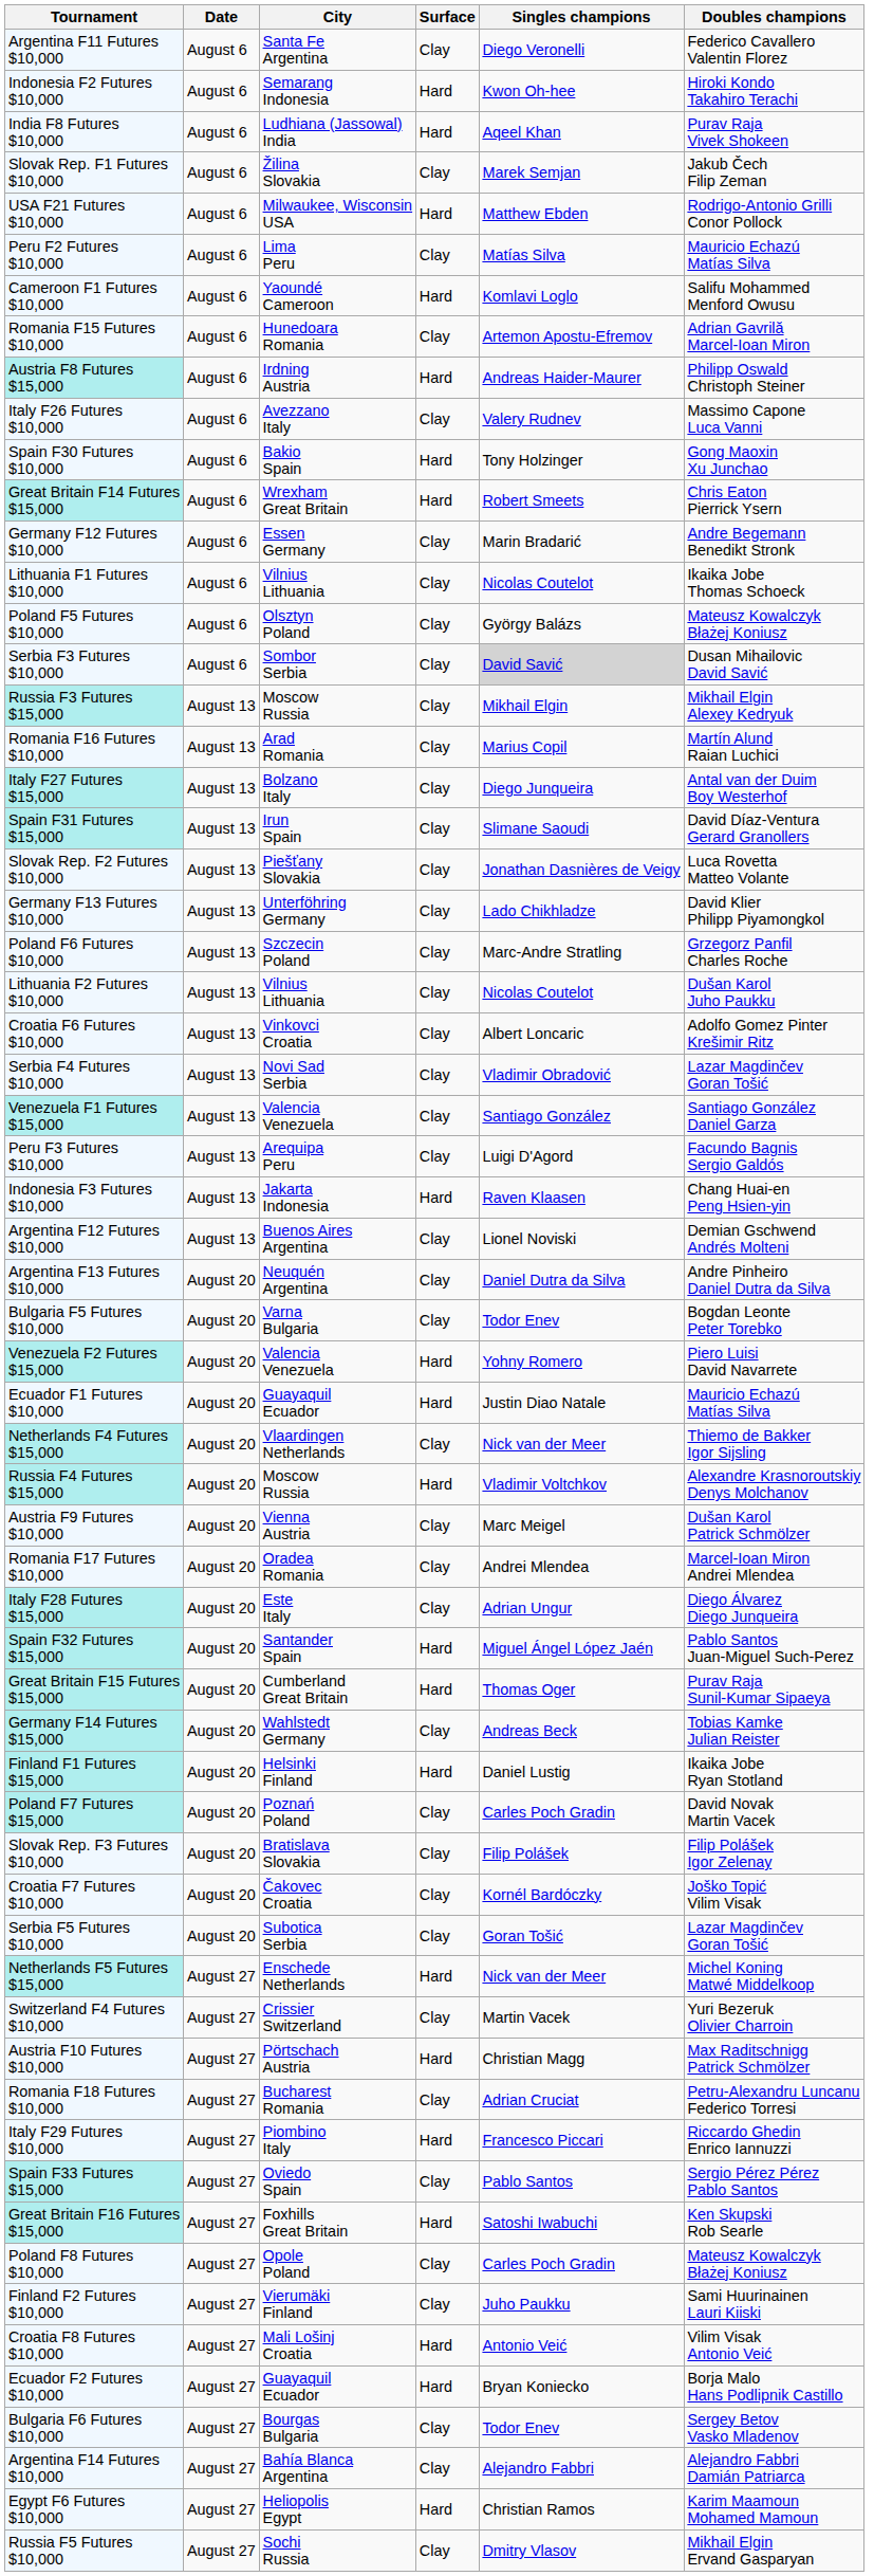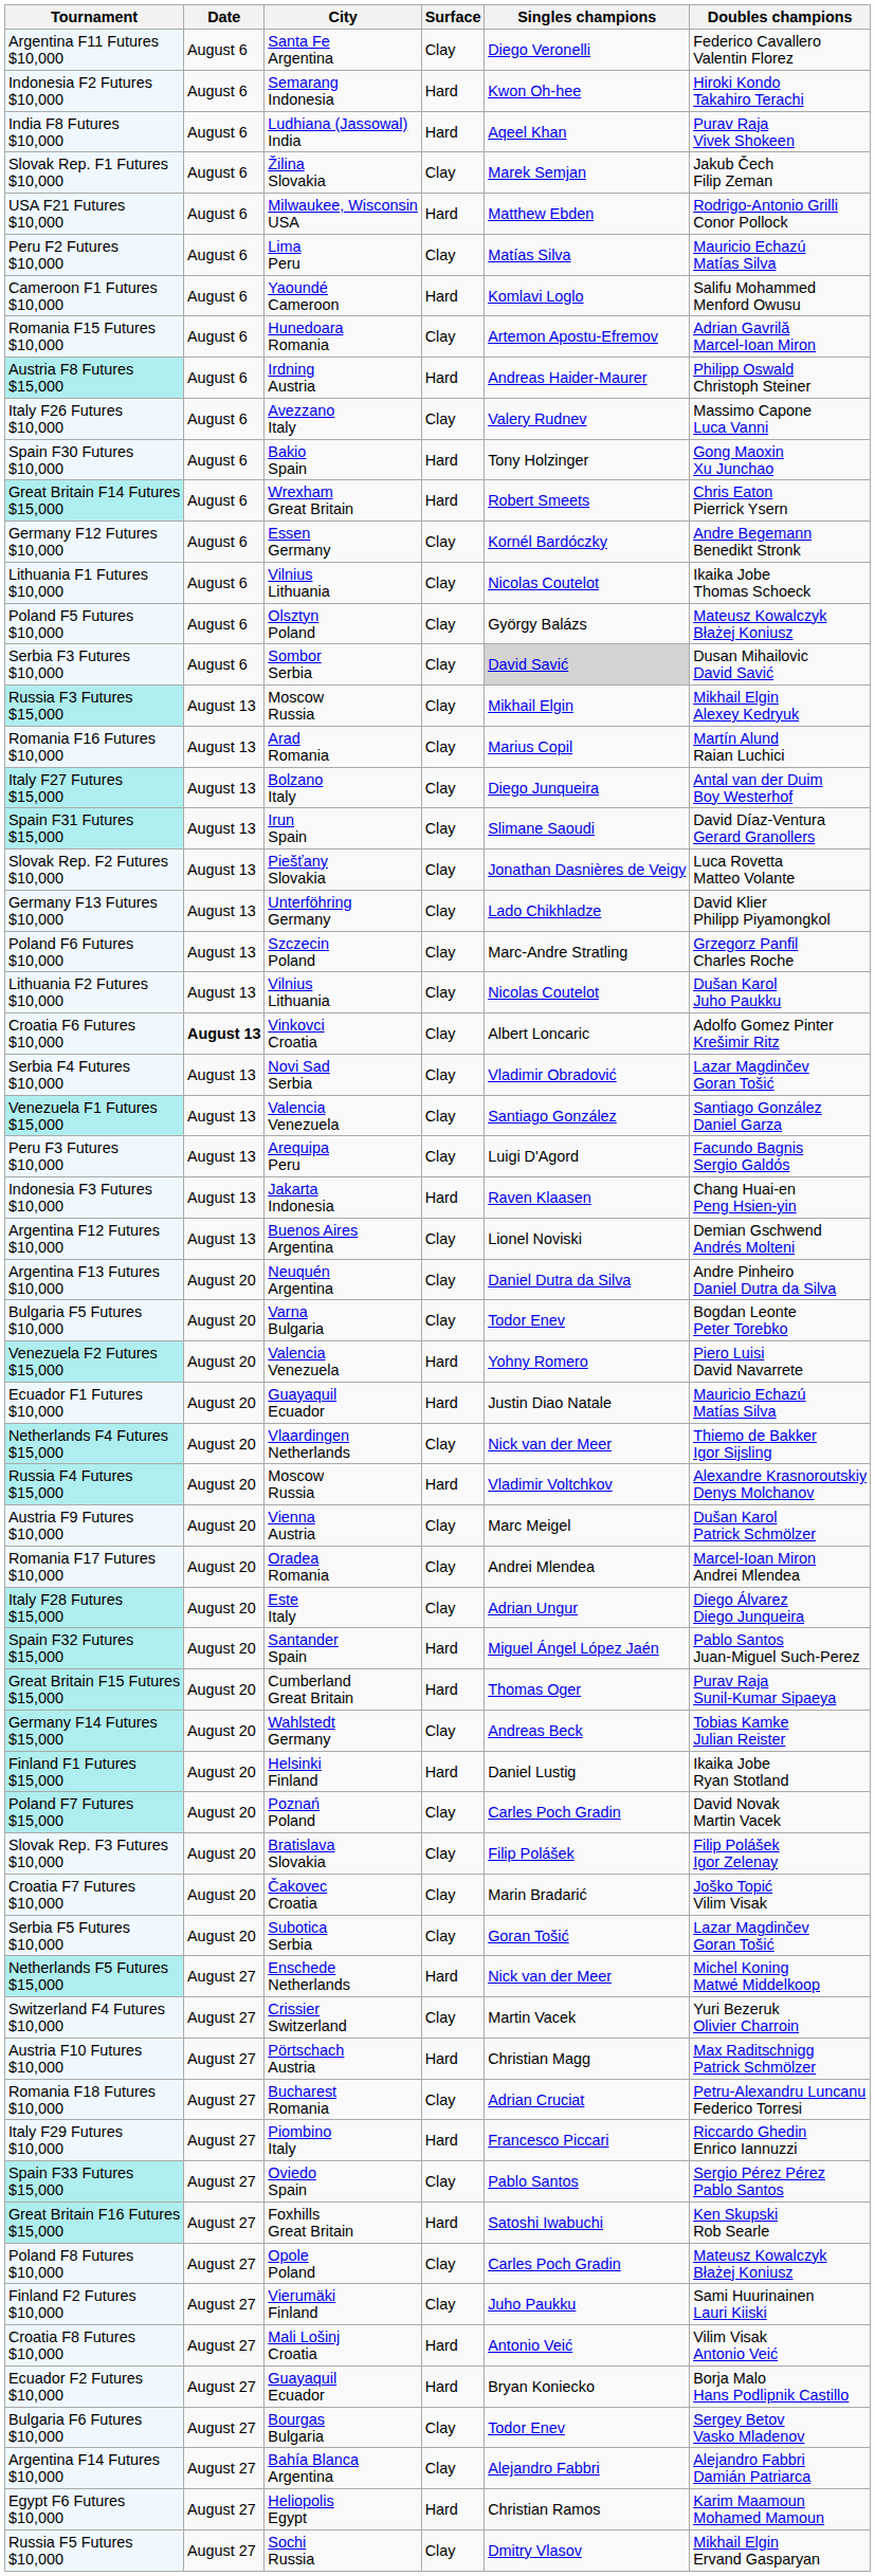Germany F12 Futures $10,000 | Singles champions: Marin Bradarić -> Kornél Bardóczky
Croatia F6 Futures $10,000 | Date: normal -> bold
Croatia F7 Futures $10,000 | Singles champions: Kornél Bardóczky -> Marin Bradarić
